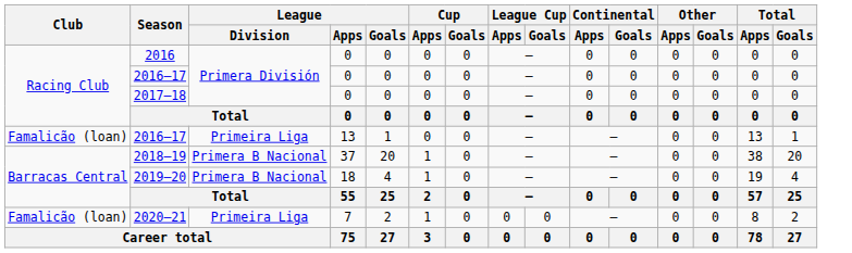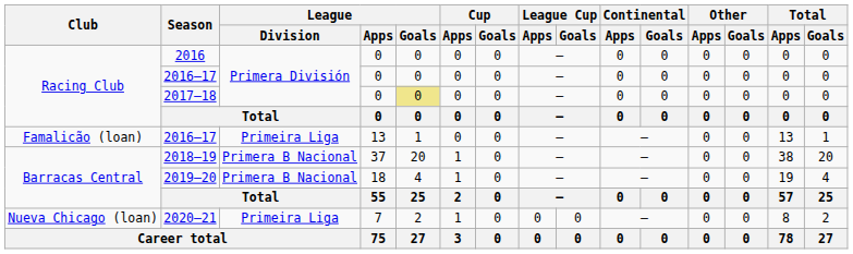2017–18 | League / Goals: no background -> khaki background
2020–21 | Club: Famalicão (loan) -> Nueva Chicago (loan)
